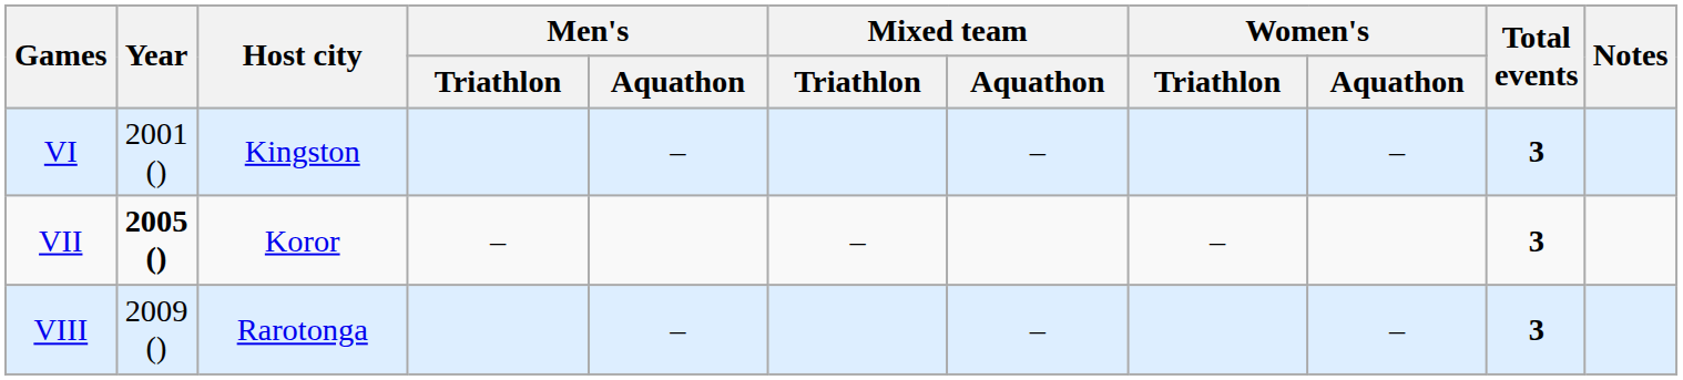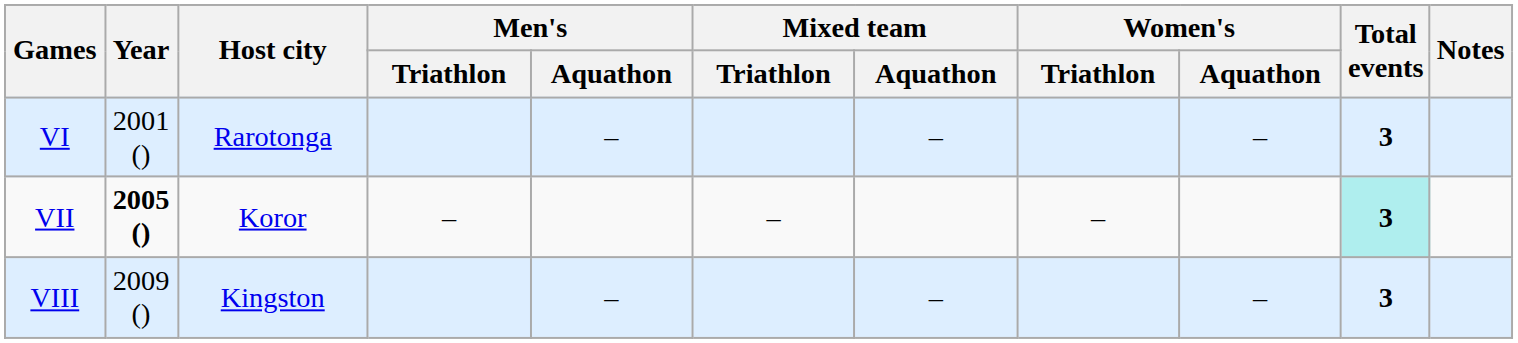VI | Host city: Kingston -> Rarotonga
VII | Total events: no background -> paleturquoise background
VIII | Host city: Rarotonga -> Kingston
